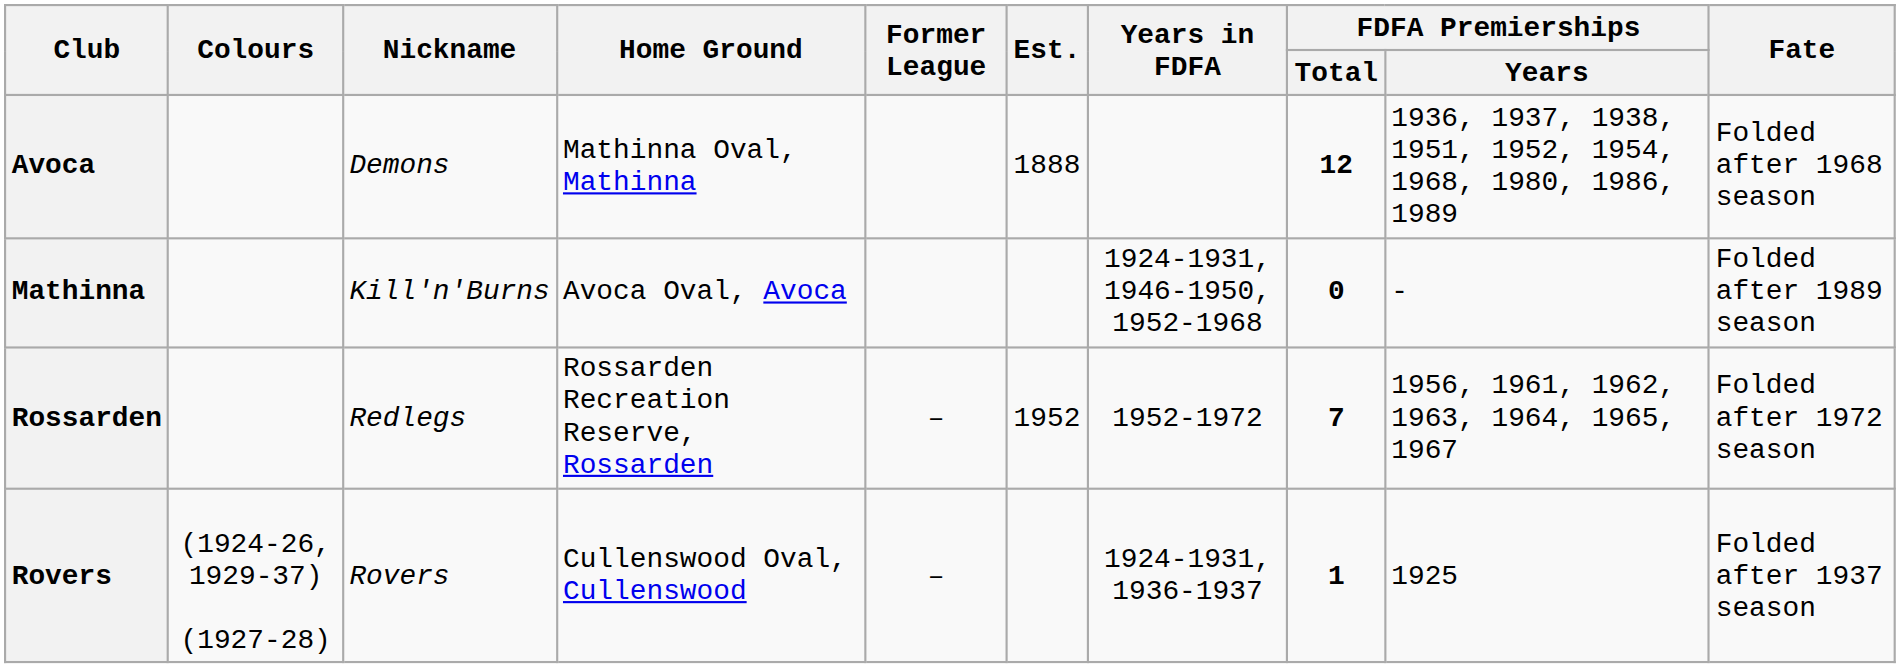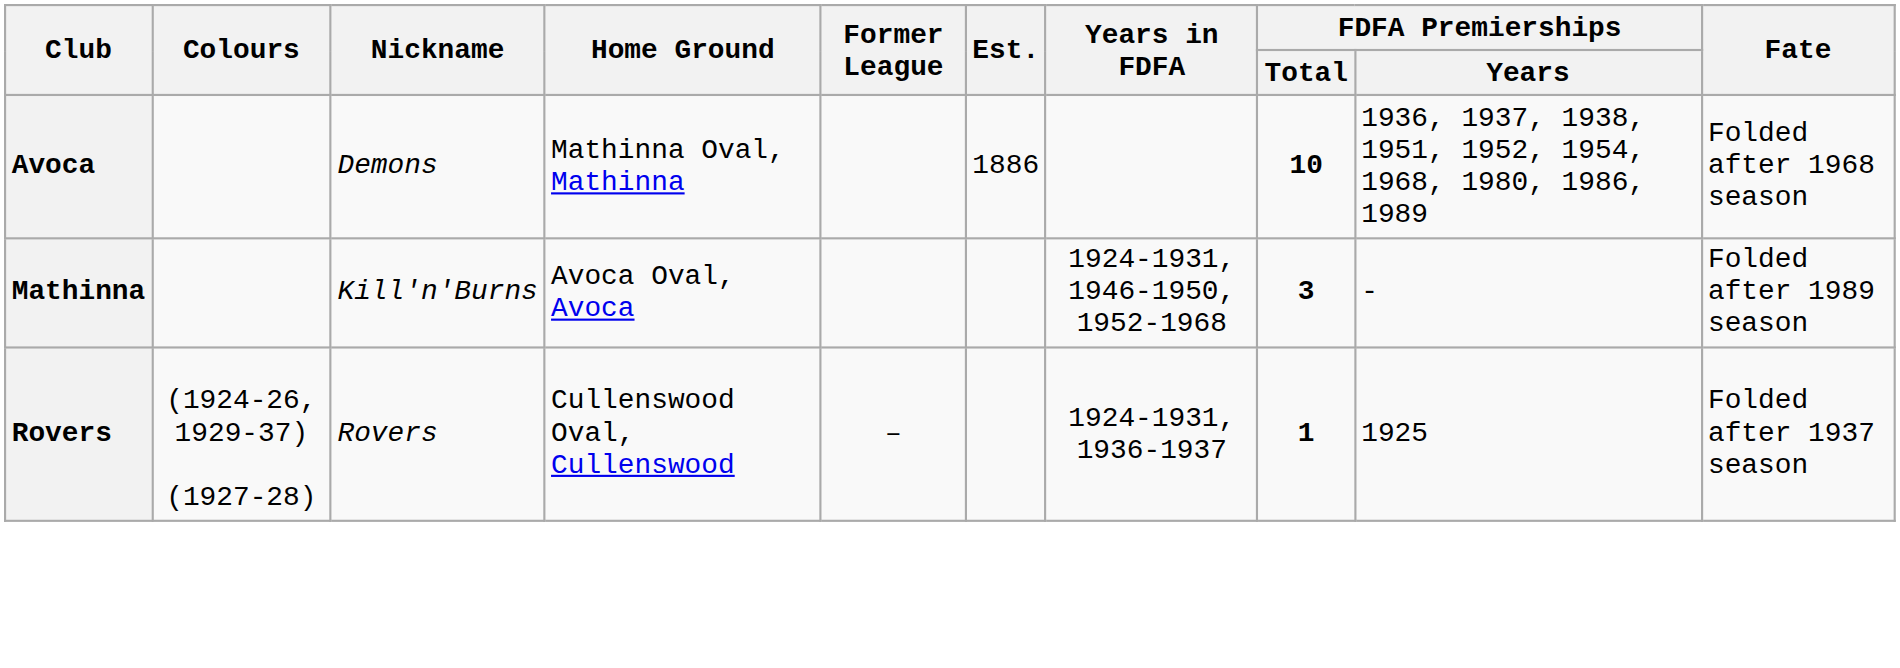Avoca | Est.: 1888 -> 1886
Avoca | FDFA Premierships / Total: 12 -> 10
Mathinna | FDFA Premierships / Total: 0 -> 3
- row: Rossarden | Redlegs | Rossarden Recreation Reserve, Rossarden | – | 1952 | 1952-1972 | 7 | 1956, 1961, 1962, 1963, 1964, 1965, 1967 | Folded after 1972 season
